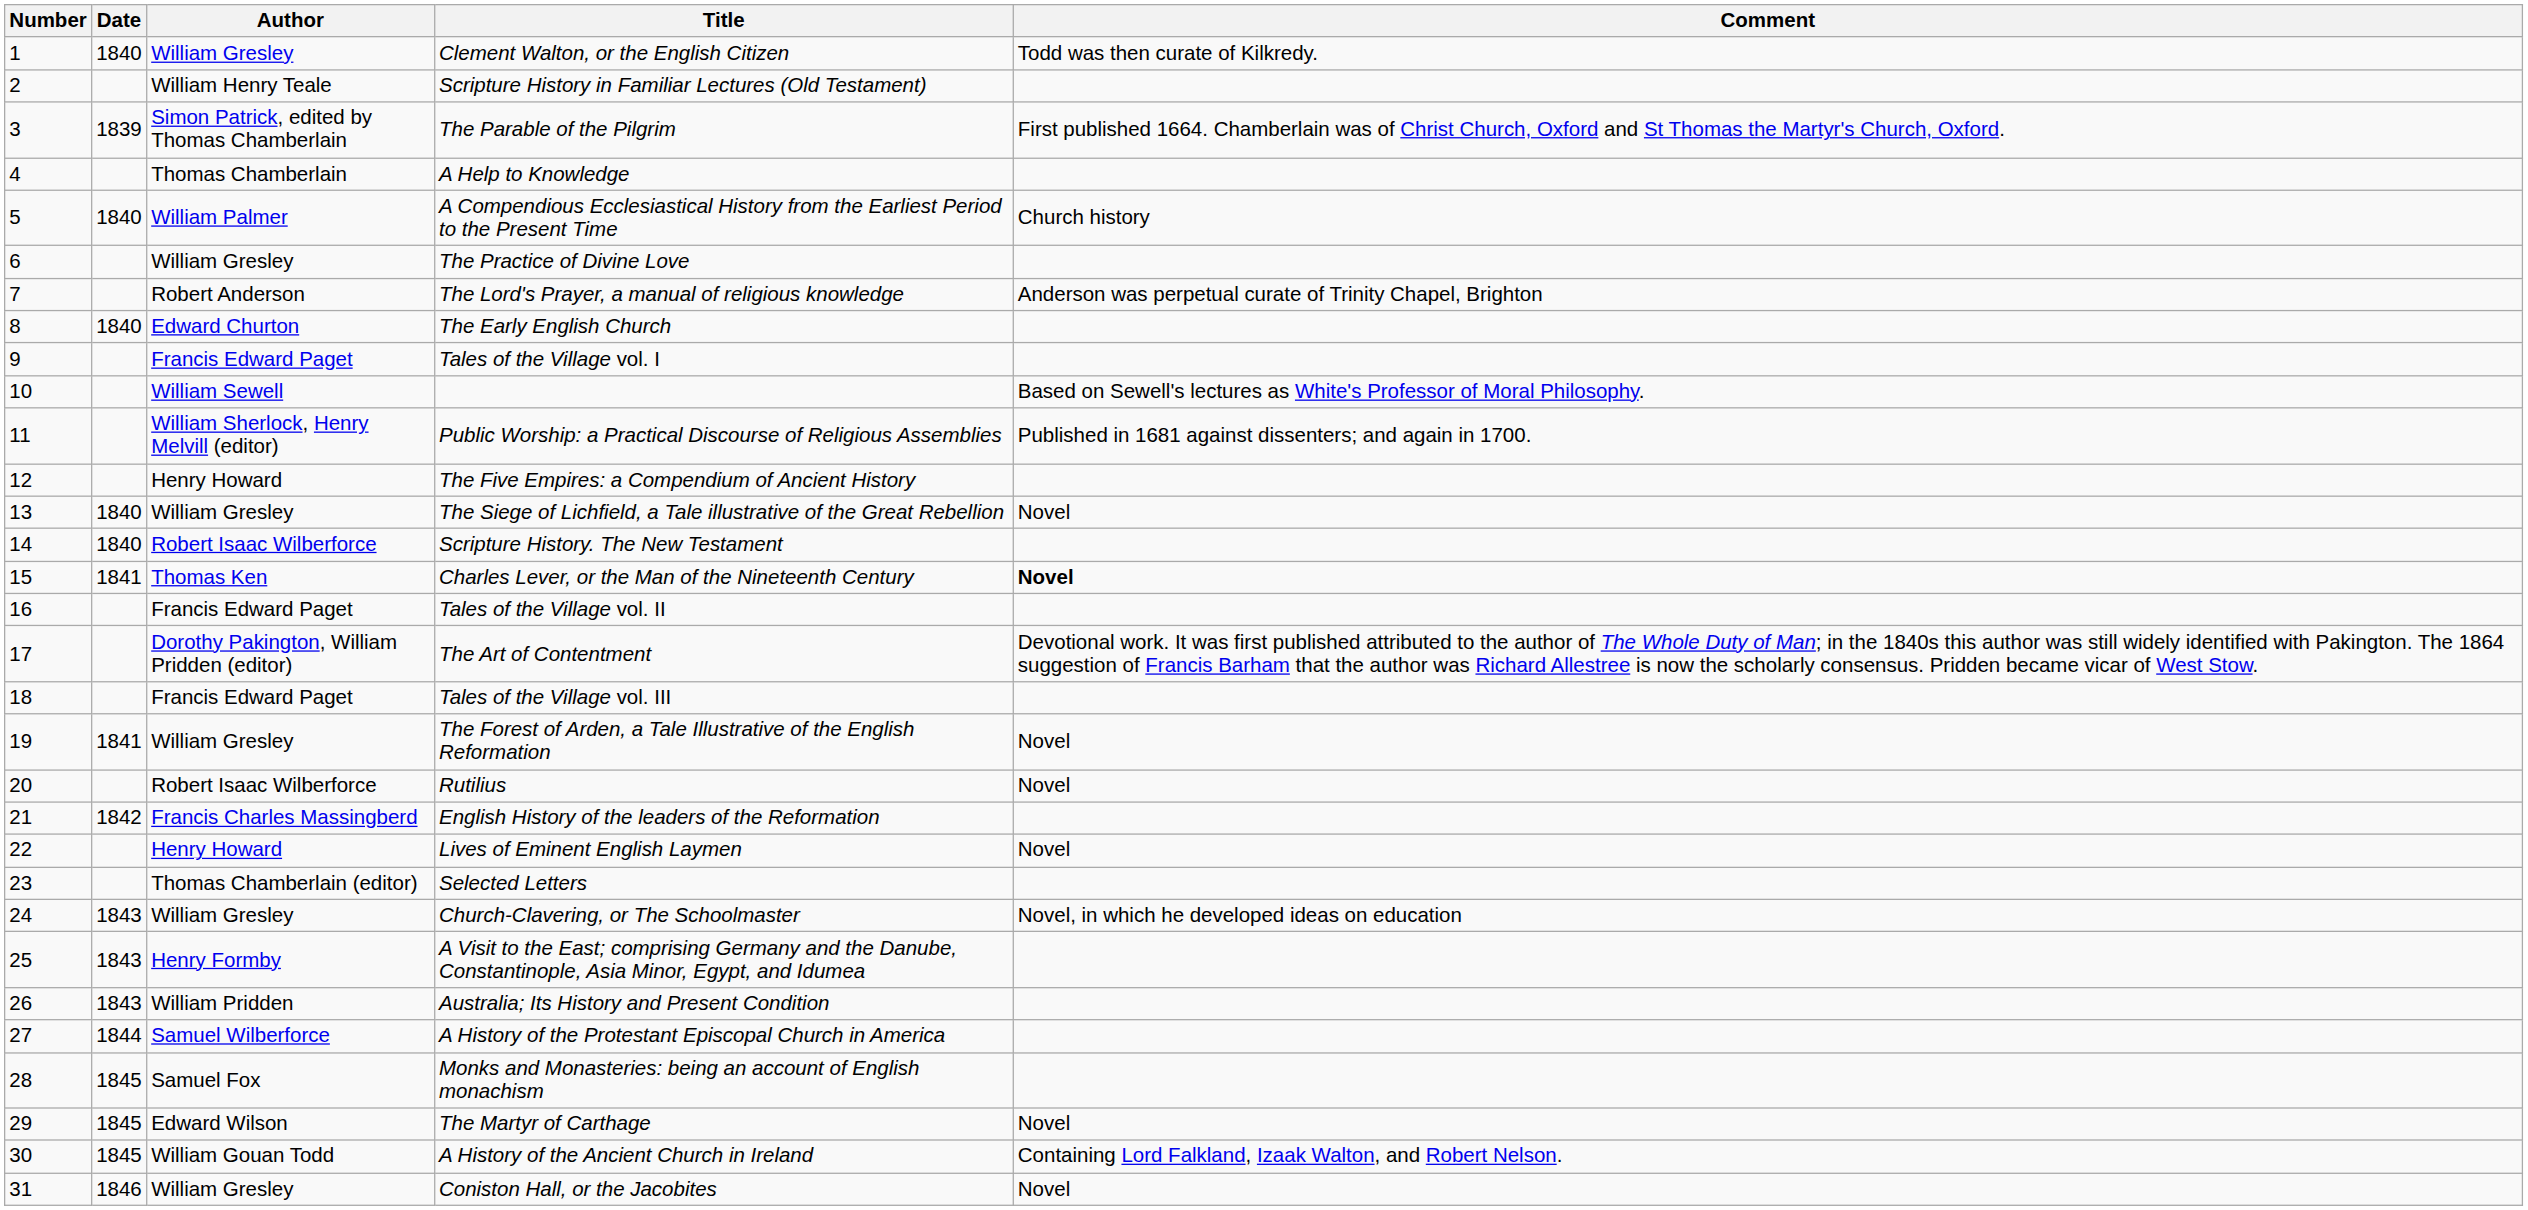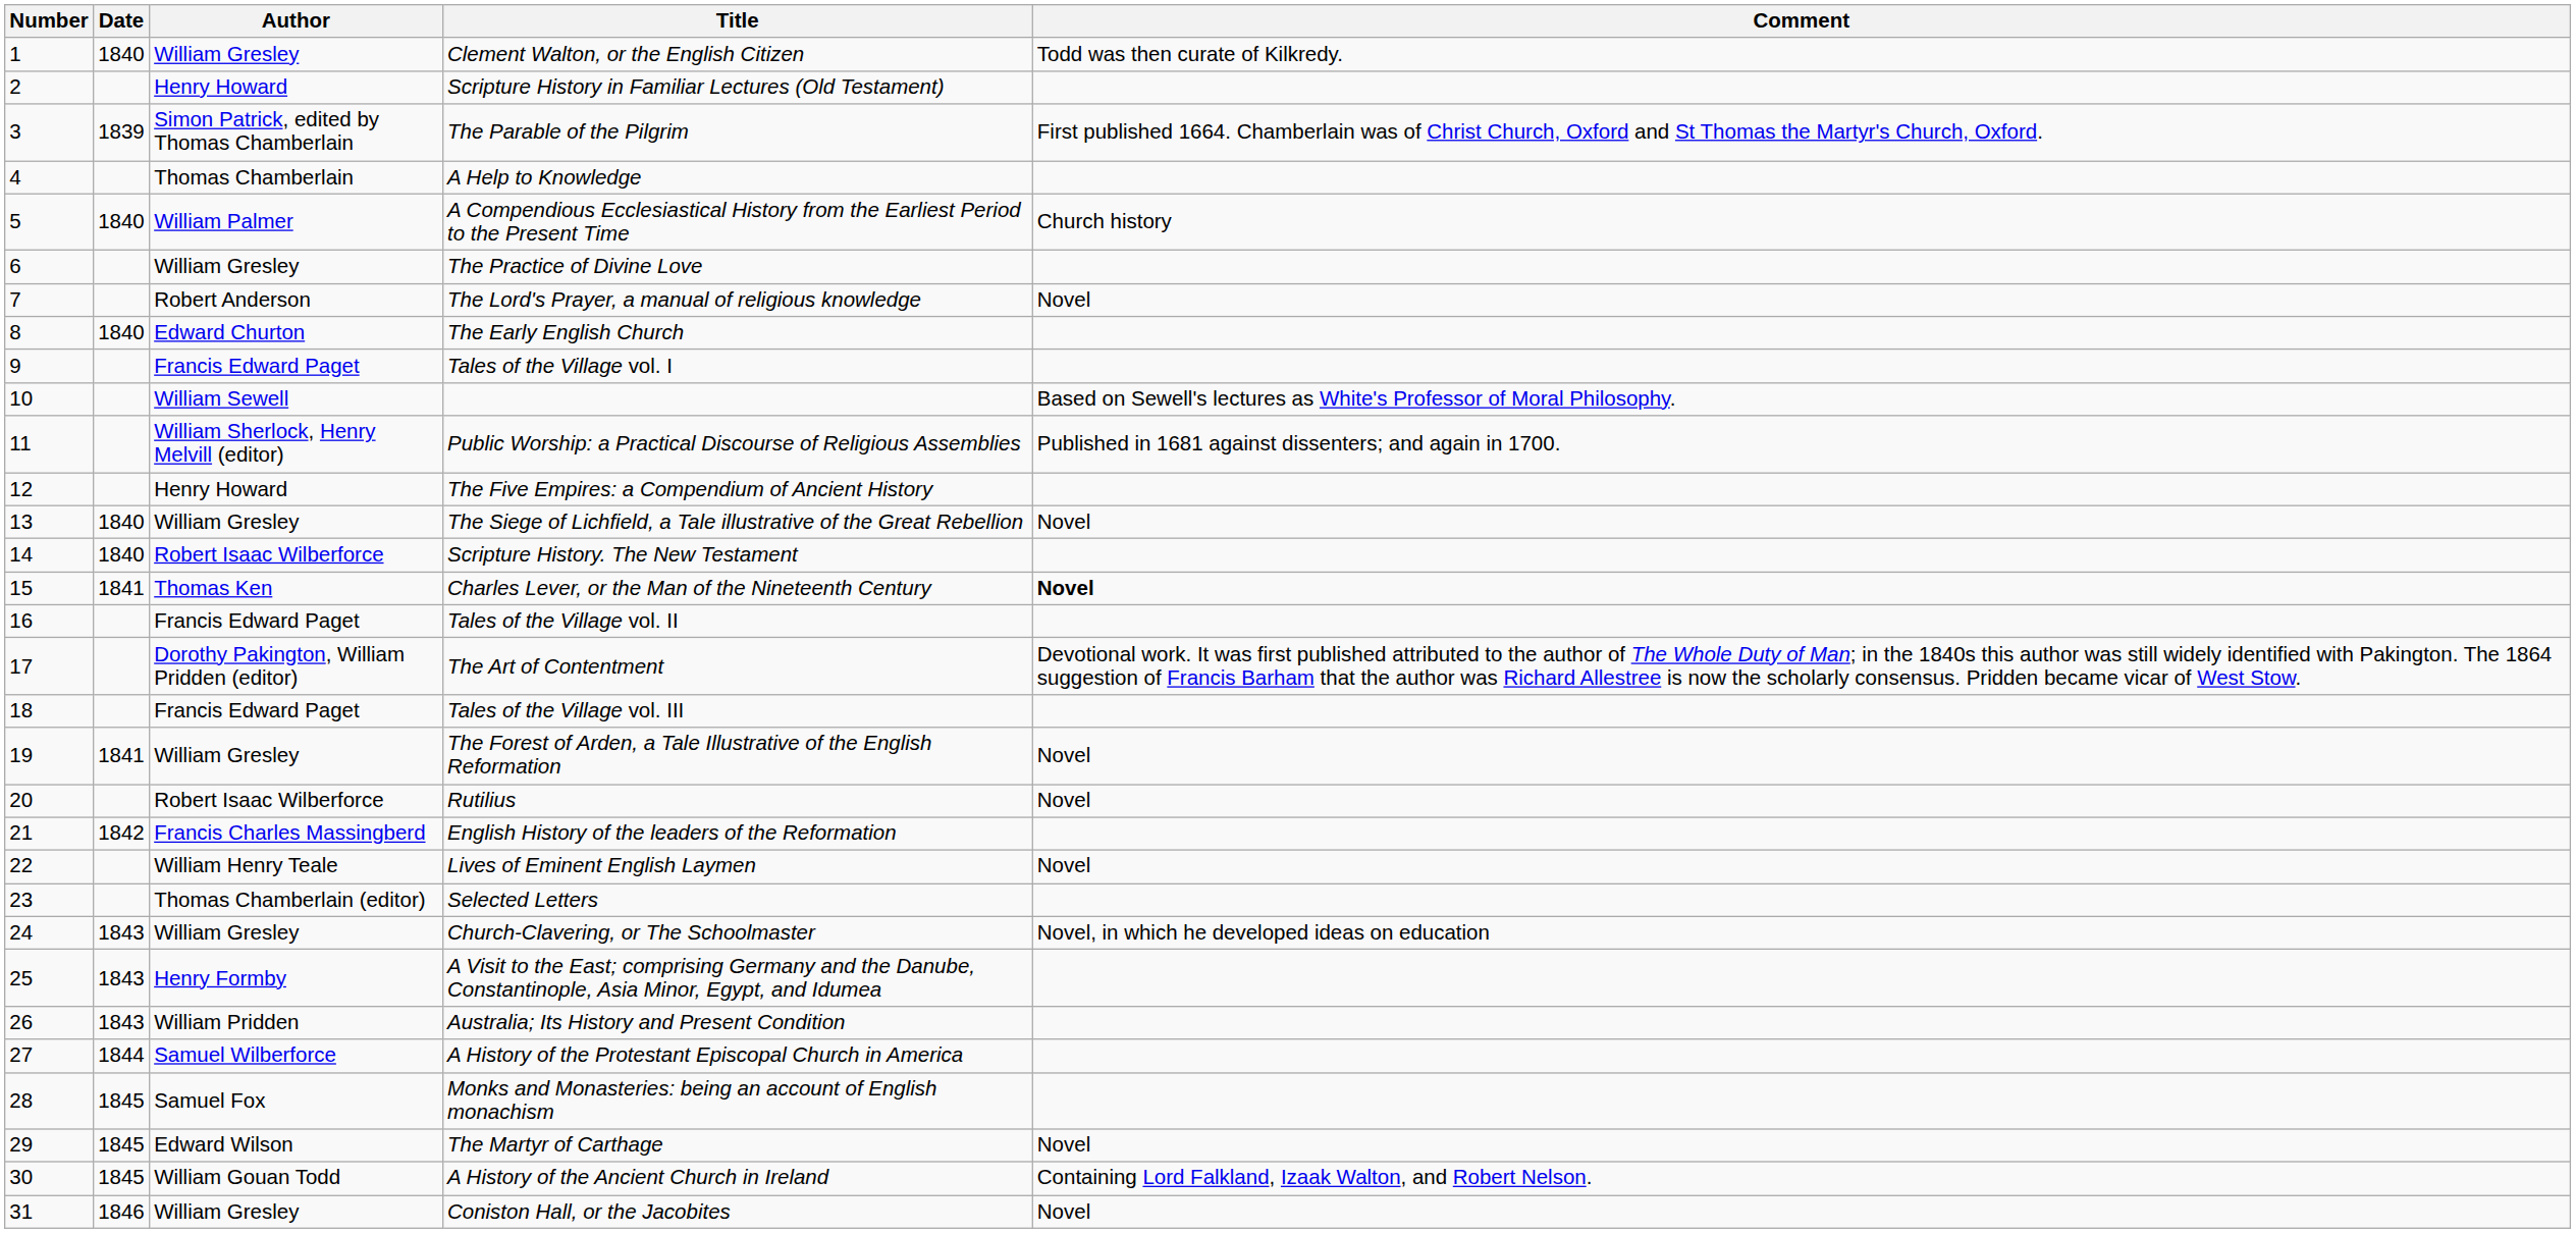Scripture History in Familiar Lectures (Old Testament) | Author: William Henry Teale -> Henry Howard
The Lord's Prayer, a manual of religious knowledge | Comment: Anderson was perpetual curate of Trinity Chapel, Brighton -> Novel
Lives of Eminent English Laymen | Author: Henry Howard -> William Henry Teale
